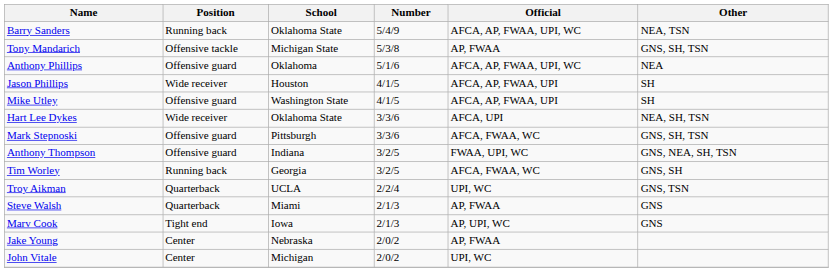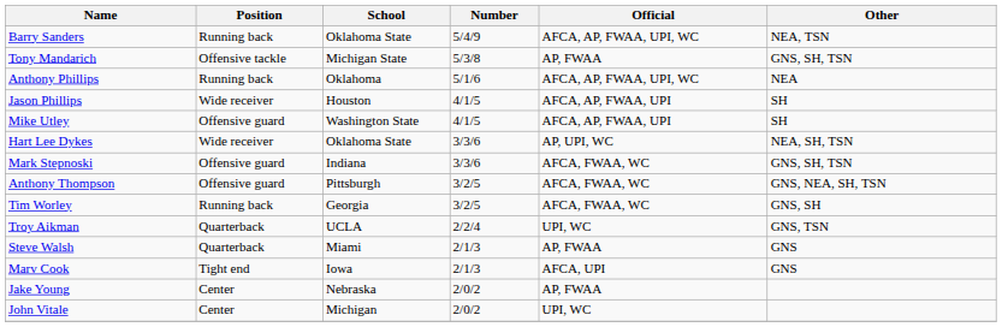Anthony Phillips | Position: Offensive guard -> Running back
Hart Lee Dykes | Official: AFCA, UPI -> AP, UPI, WC
Mark Stepnoski | School: Pittsburgh -> Indiana
Anthony Thompson | School: Indiana -> Pittsburgh
Anthony Thompson | Official: FWAA, UPI, WC -> AFCA, FWAA, WC
Marv Cook | Official: AP, UPI, WC -> AFCA, UPI
